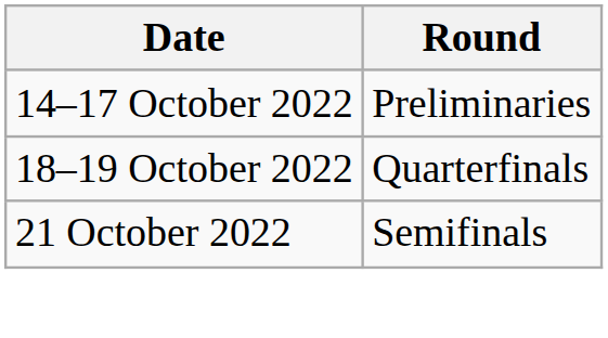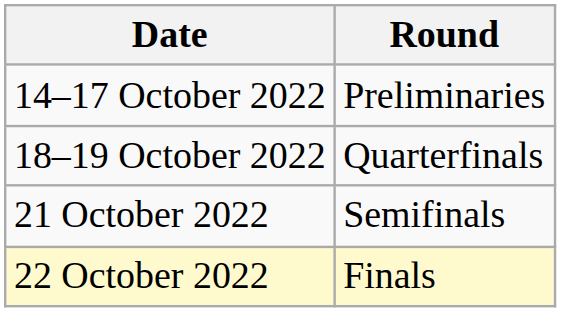+ row: 22 October 2022 | Finals
